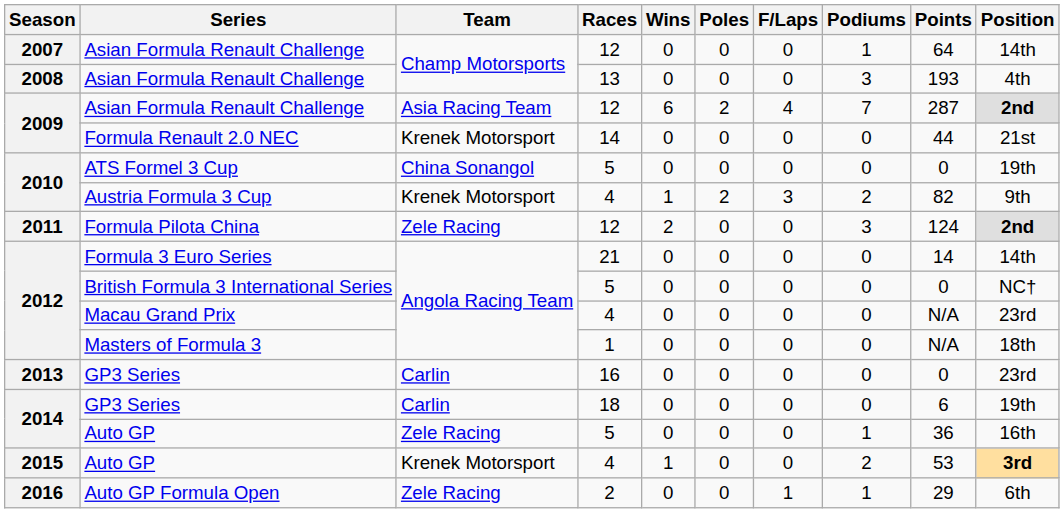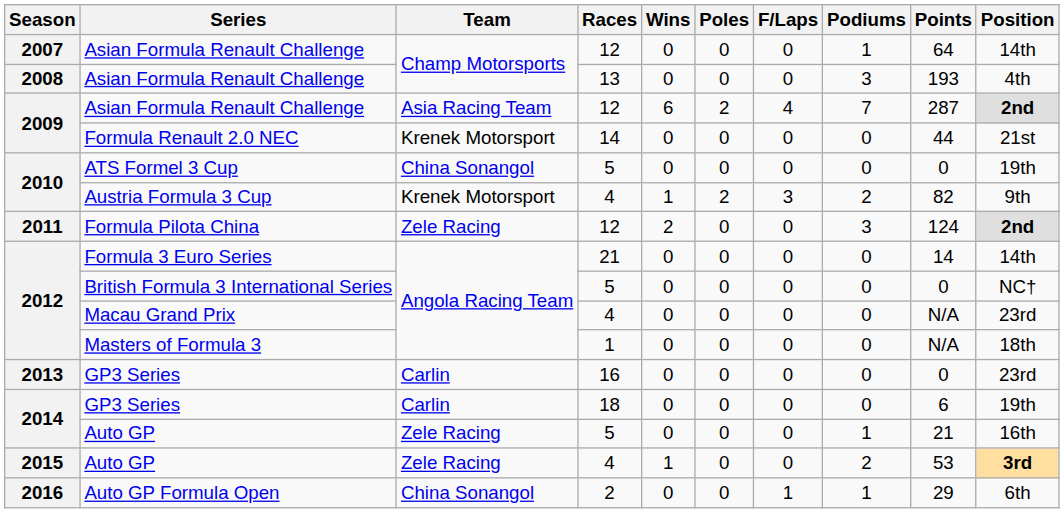2014 / Auto GP | Points: 36 -> 21
2015 / Auto GP | Team: Krenek Motorsport -> Zele Racing
Auto GP Formula Open | Team: Zele Racing -> China Sonangol
